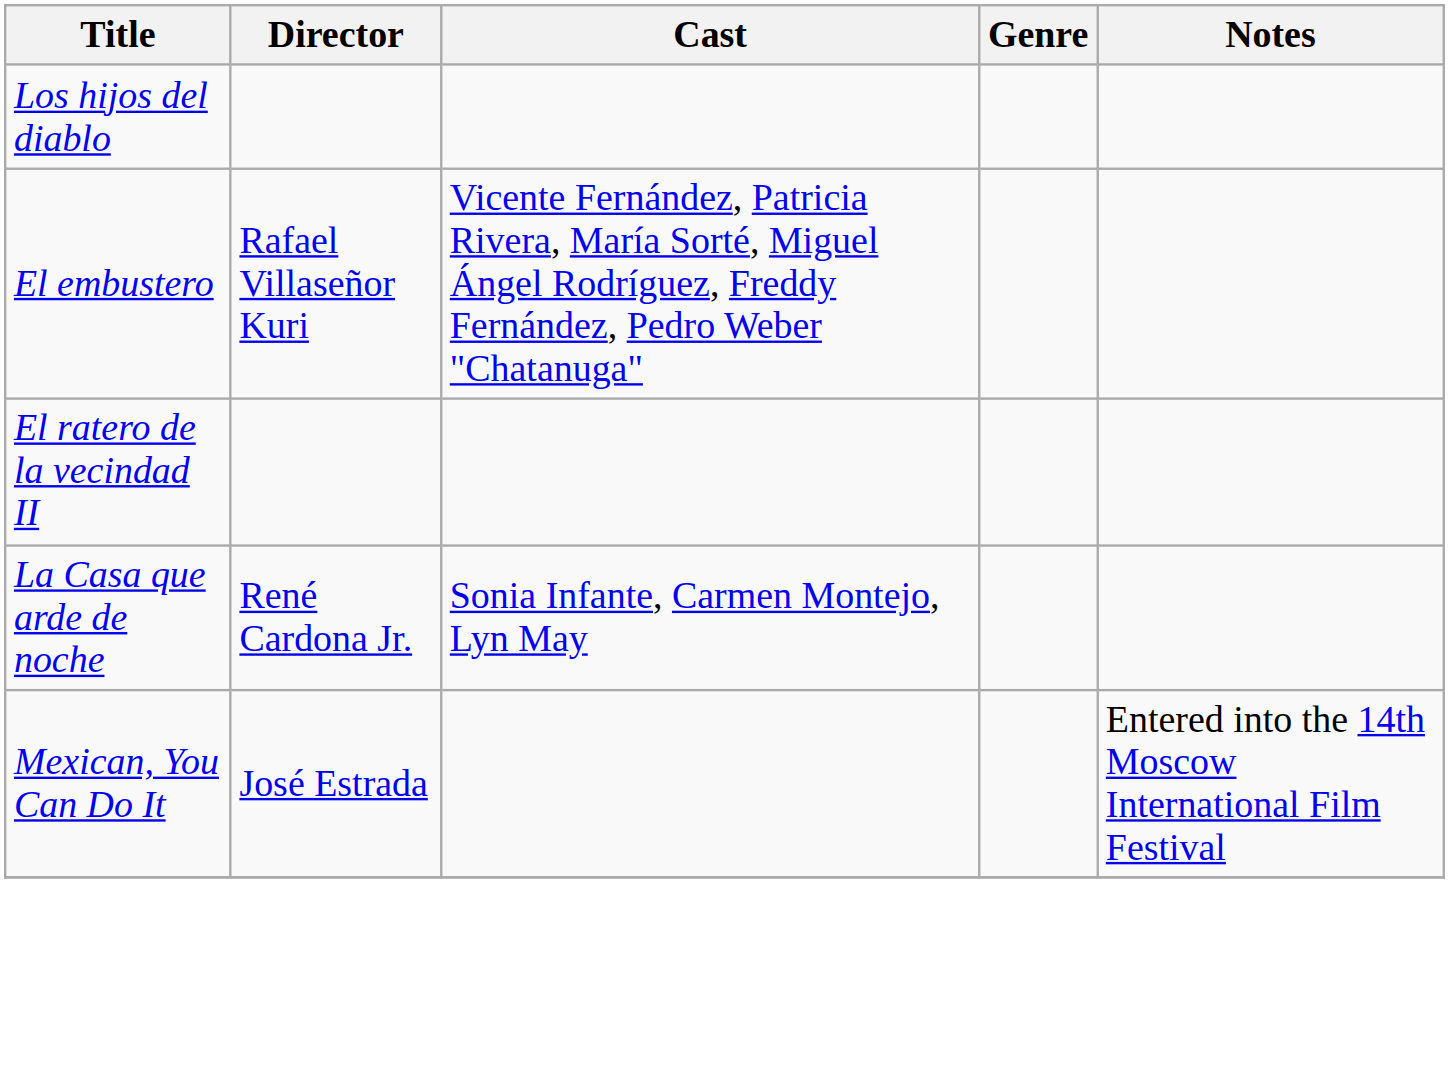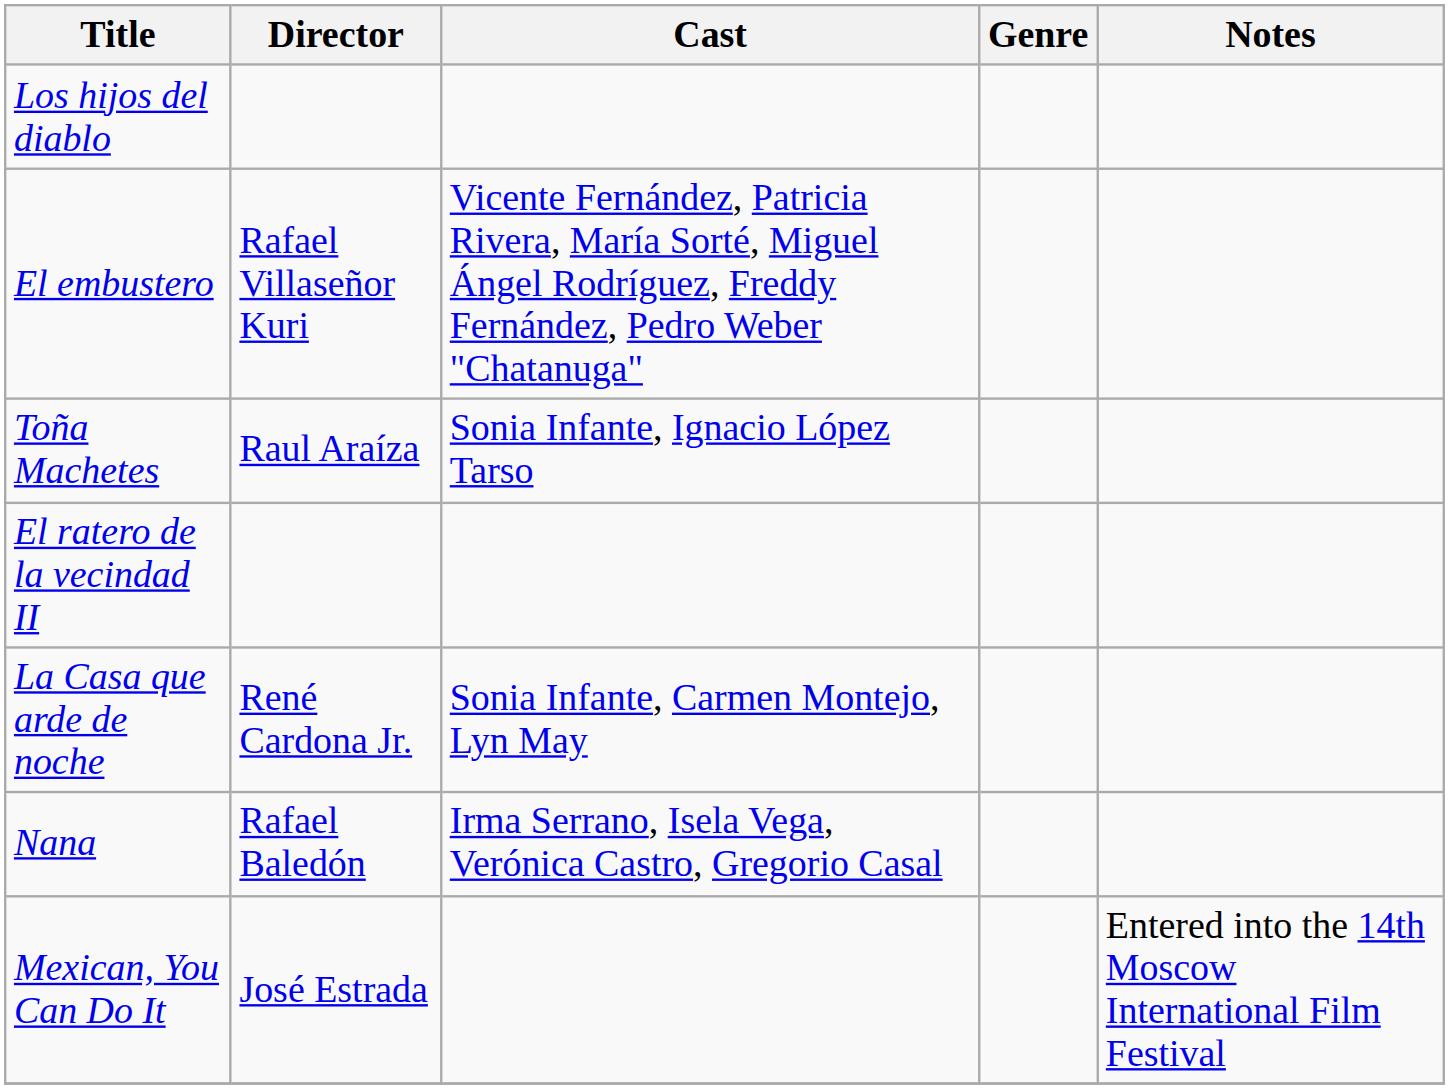+ row: Toña Machetes | Raul Araíza | Sonia Infante, Ignacio López Tarso
+ row: Nana | Rafael Baledón | Irma Serrano, Isela Vega, Verónica Castro, Gregorio Casal
